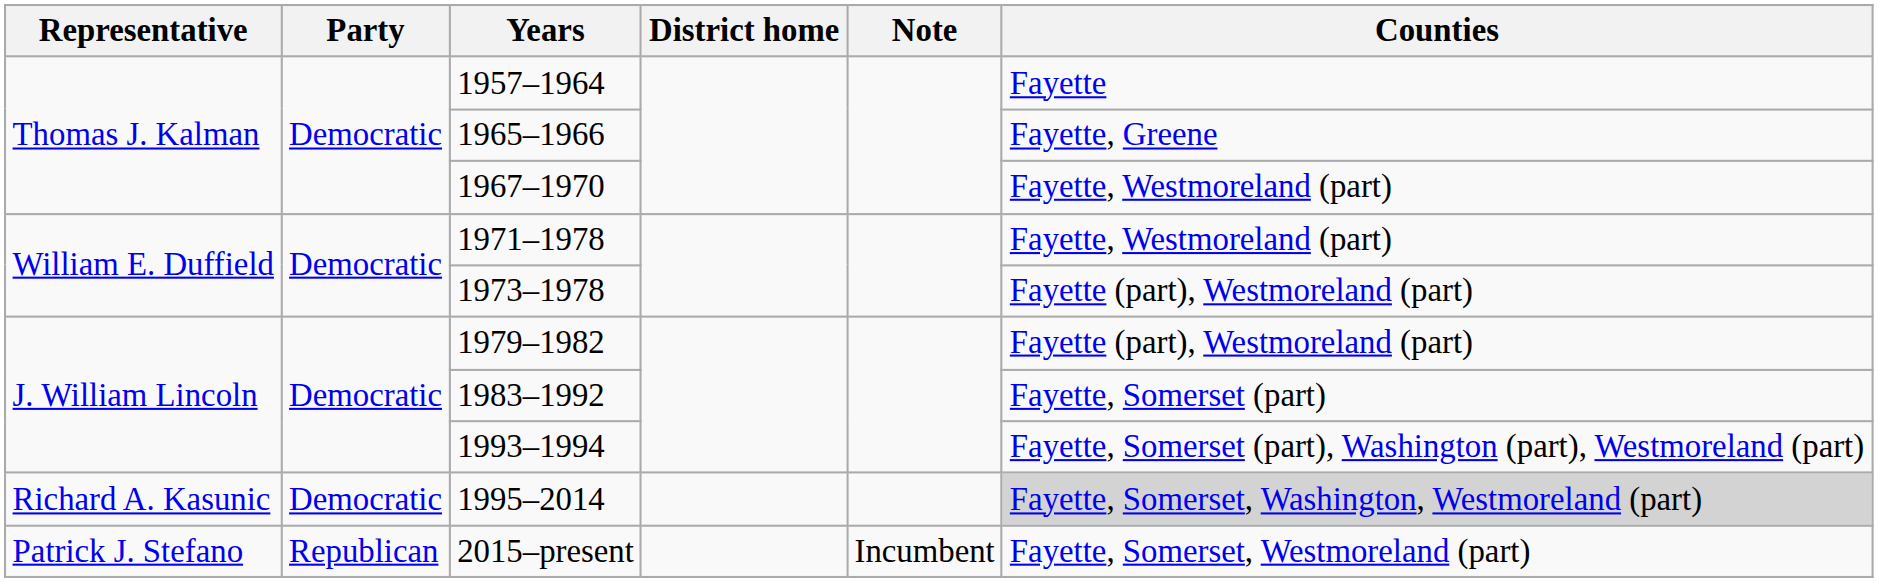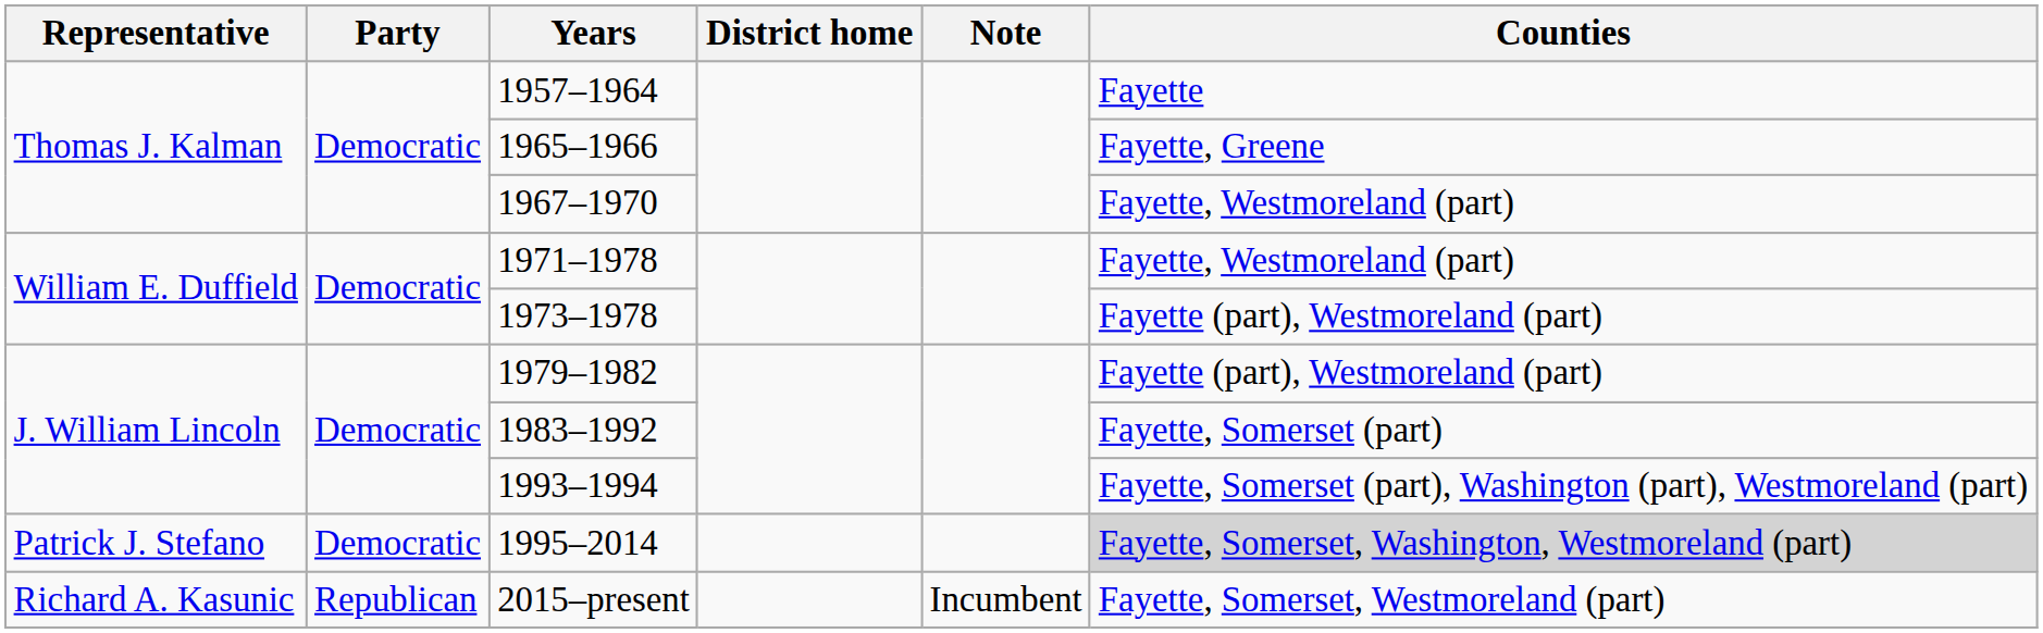1995–2014 | Representative: Richard A. Kasunic -> Patrick J. Stefano
2015–present | Representative: Patrick J. Stefano -> Richard A. Kasunic
